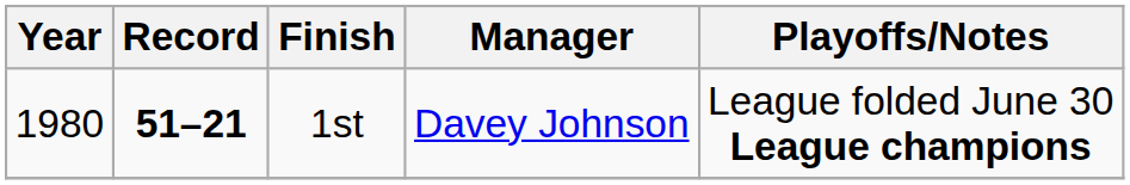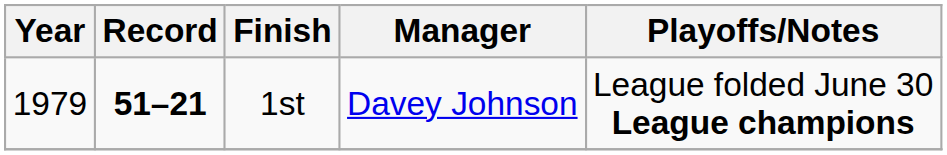1st | Year: 1980 -> 1979
